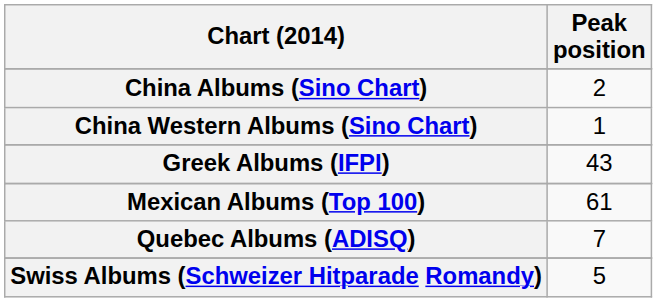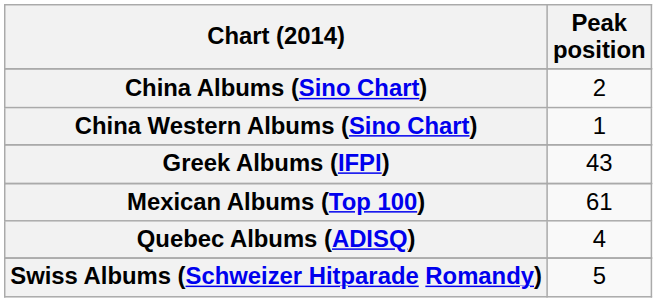Quebec Albums (ADISQ) | Peak position: 7 -> 4
